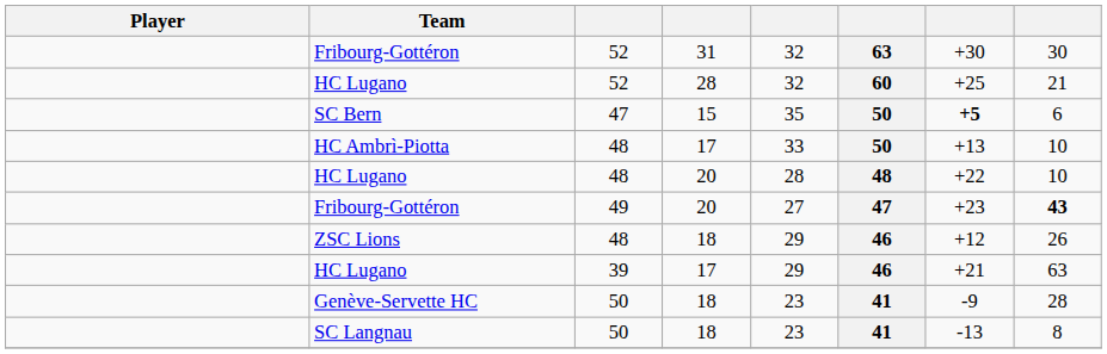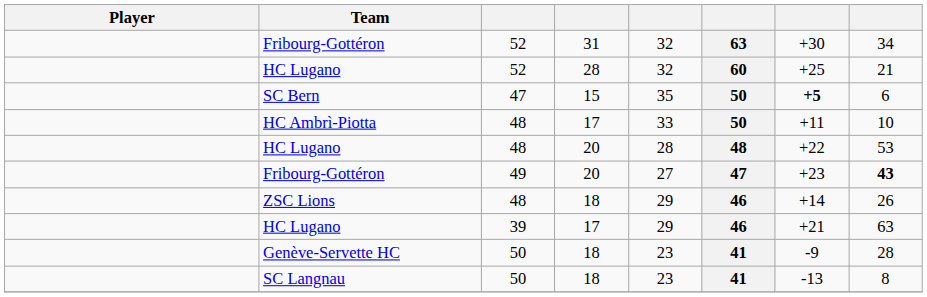Fribourg-Gottéron / 52 | column 8: 30 -> 34
HC Ambrì-Piotta | column 7: +13 -> +11
HC Lugano / 48 | column 8: 10 -> 53
ZSC Lions | column 7: +12 -> +14
